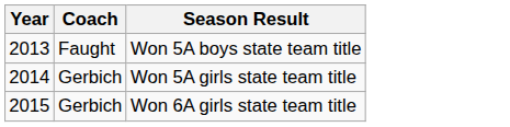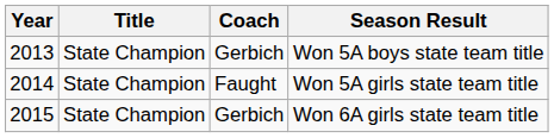+ column: Title | State Champion | State Champion | State Champion
Won 5A boys state team title | Coach: Faught -> Gerbich
Won 5A girls state team title | Coach: Gerbich -> Faught
